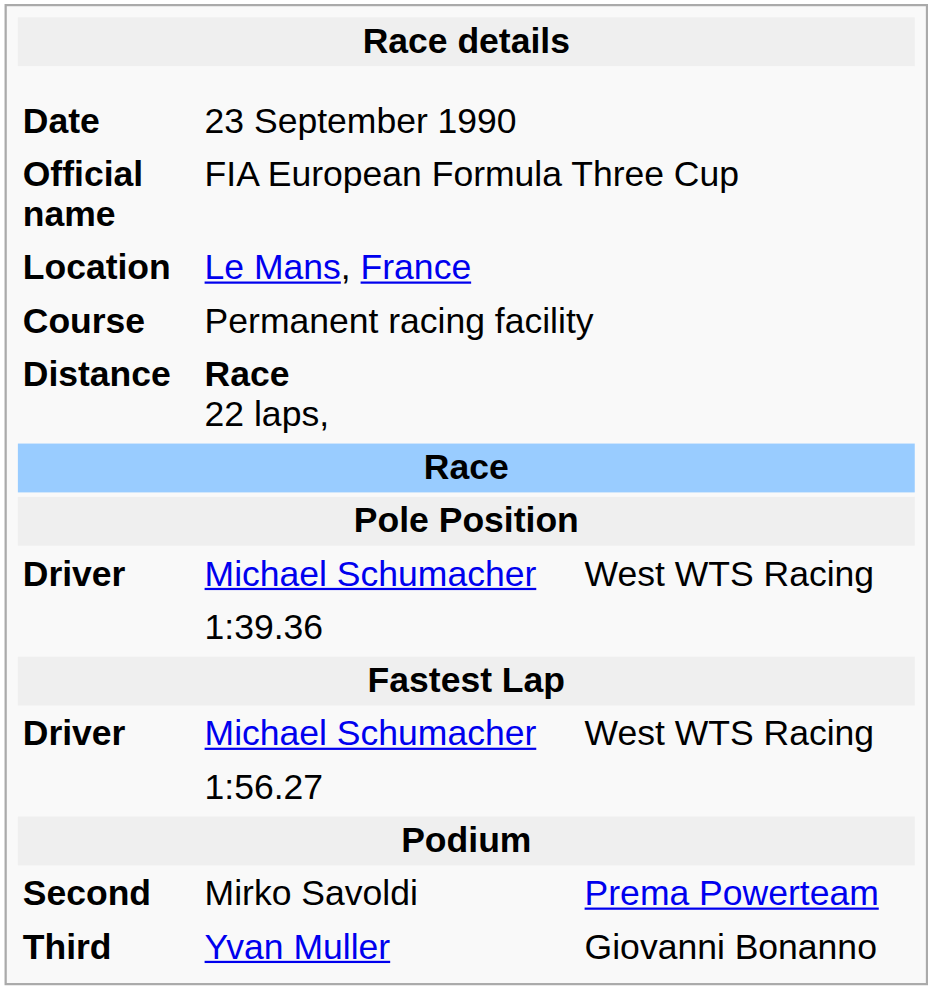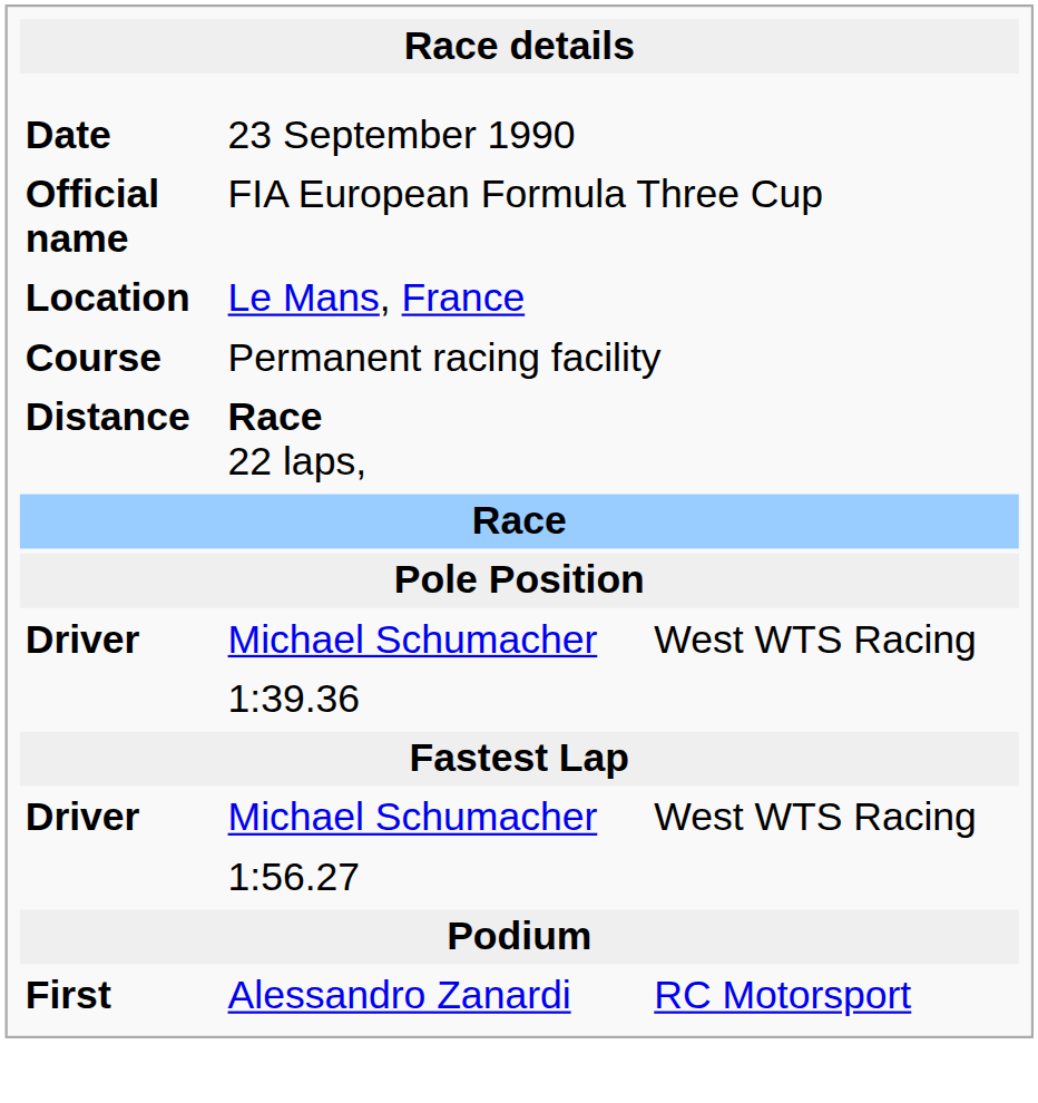+ row: First | Alessandro Zanardi | RC Motorsport
- row: Second | Mirko Savoldi | Prema Powerteam
- row: Third | Yvan Muller | Giovanni Bonanno
